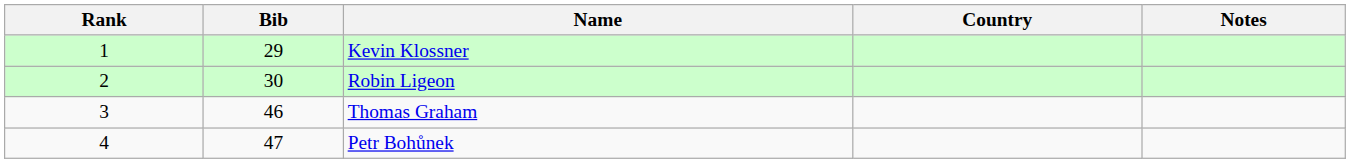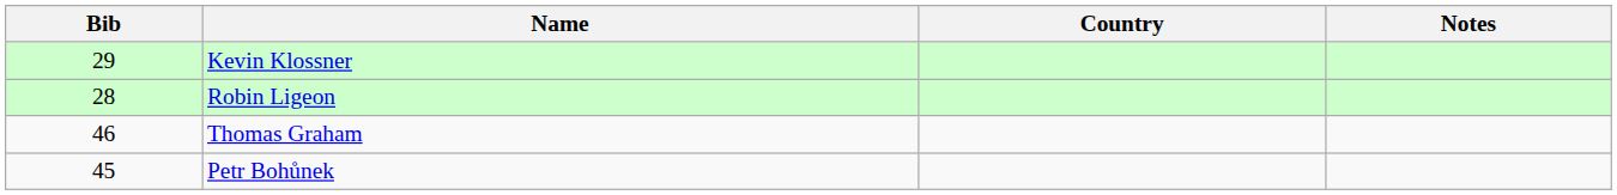- column: Rank | 1 | 2 | 3 | 4
Robin Ligeon | Bib: 30 -> 28
Petr Bohůnek | Bib: 47 -> 45
